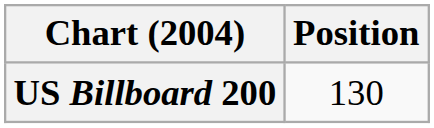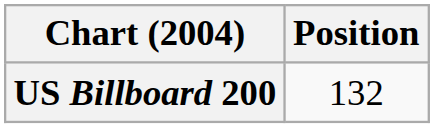US Billboard 200 | Position: 130 -> 132
